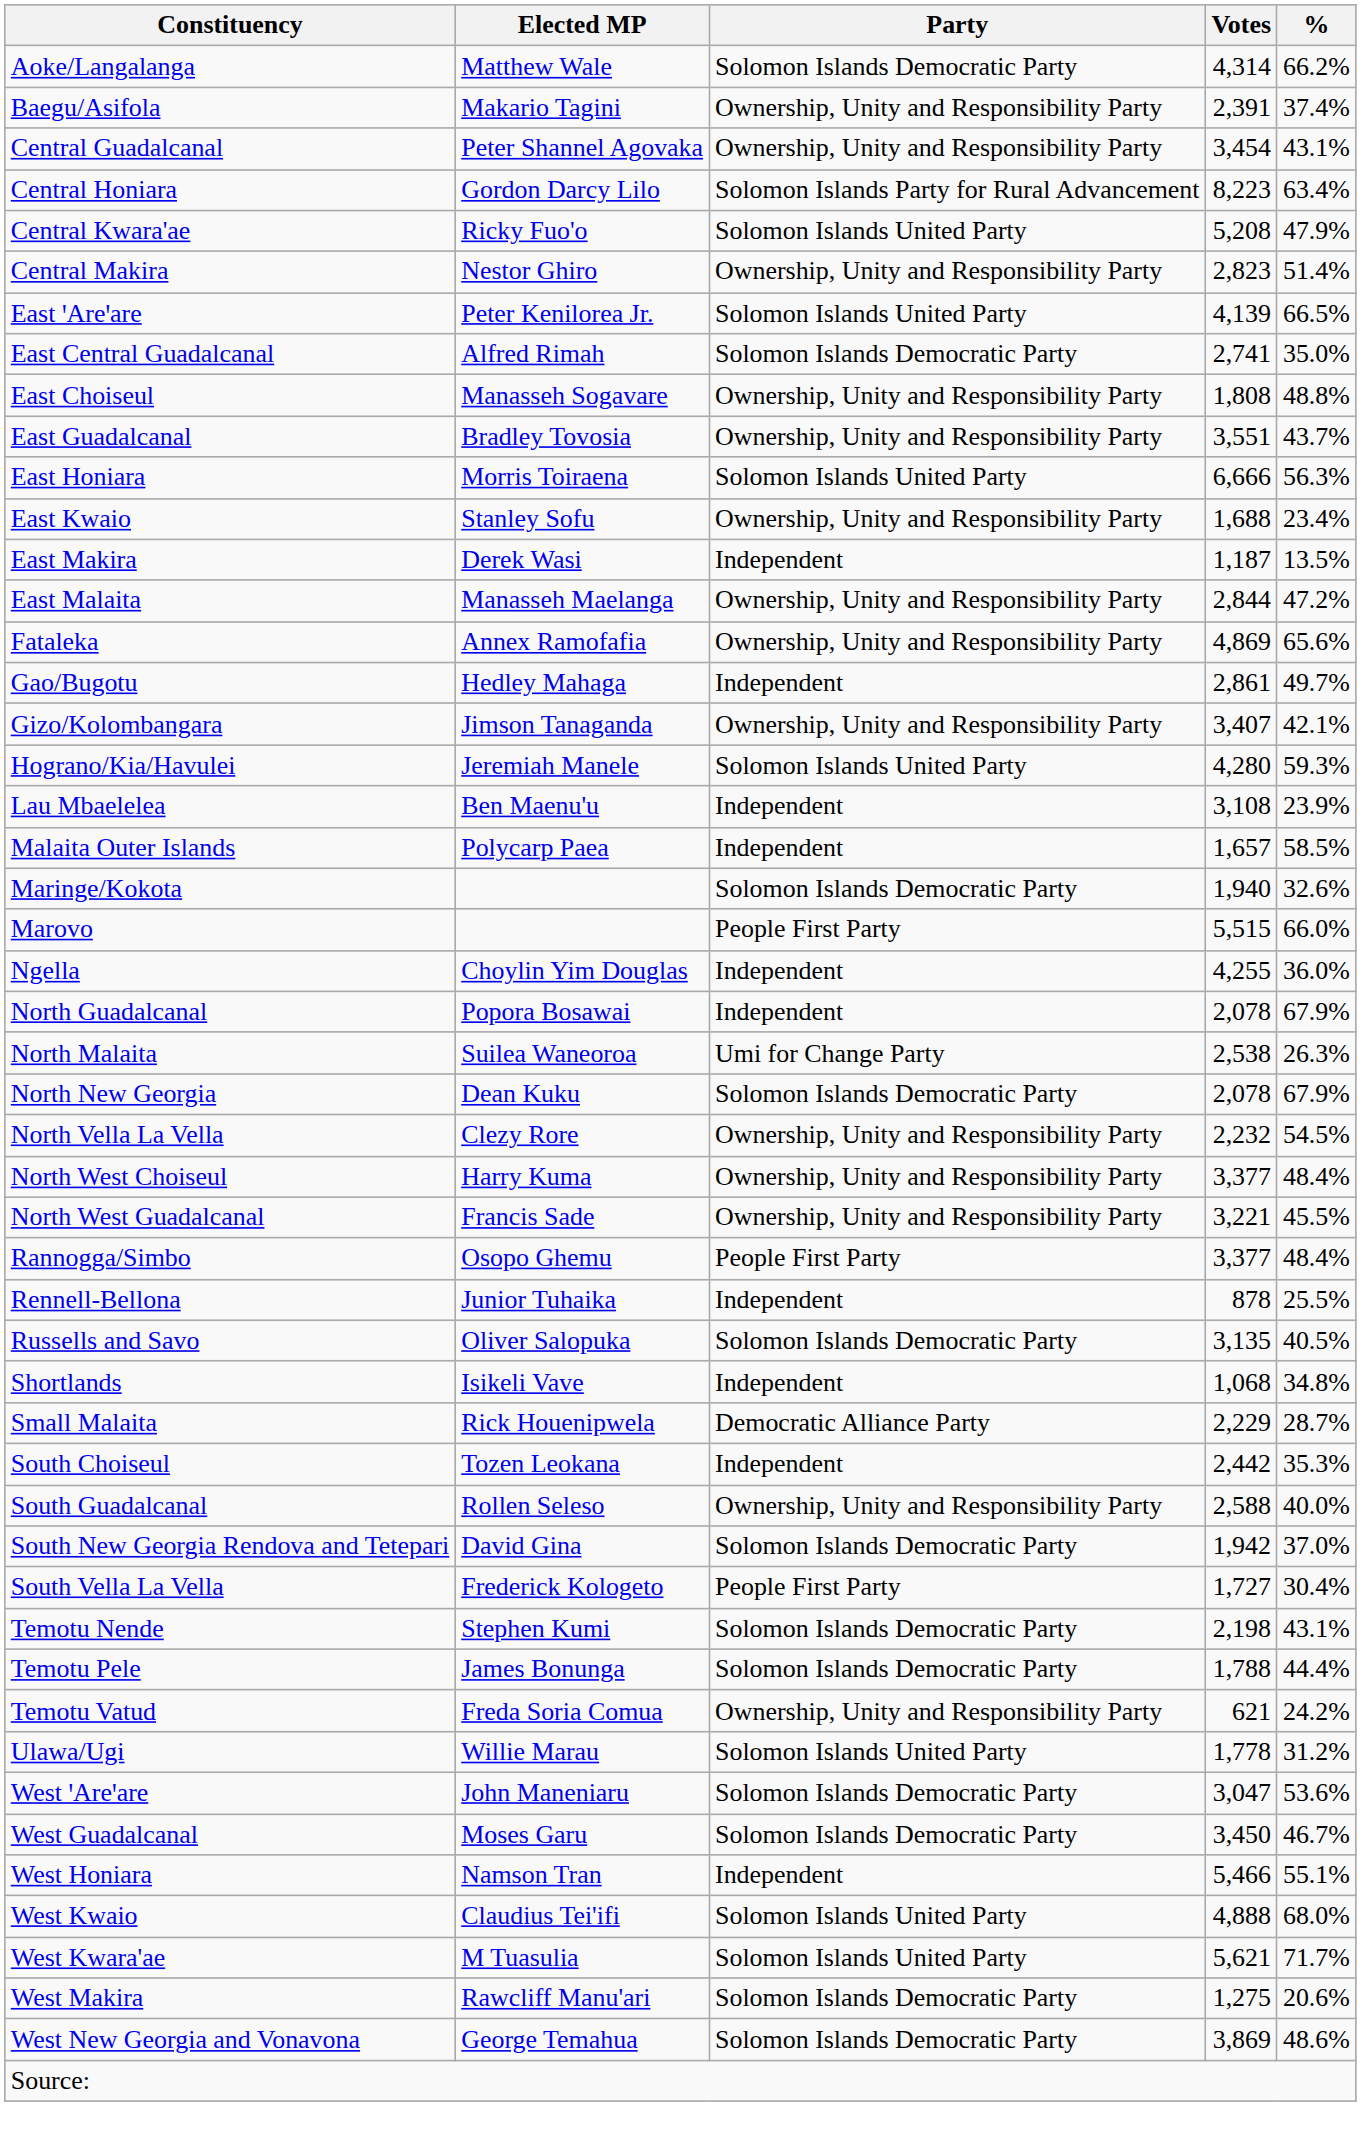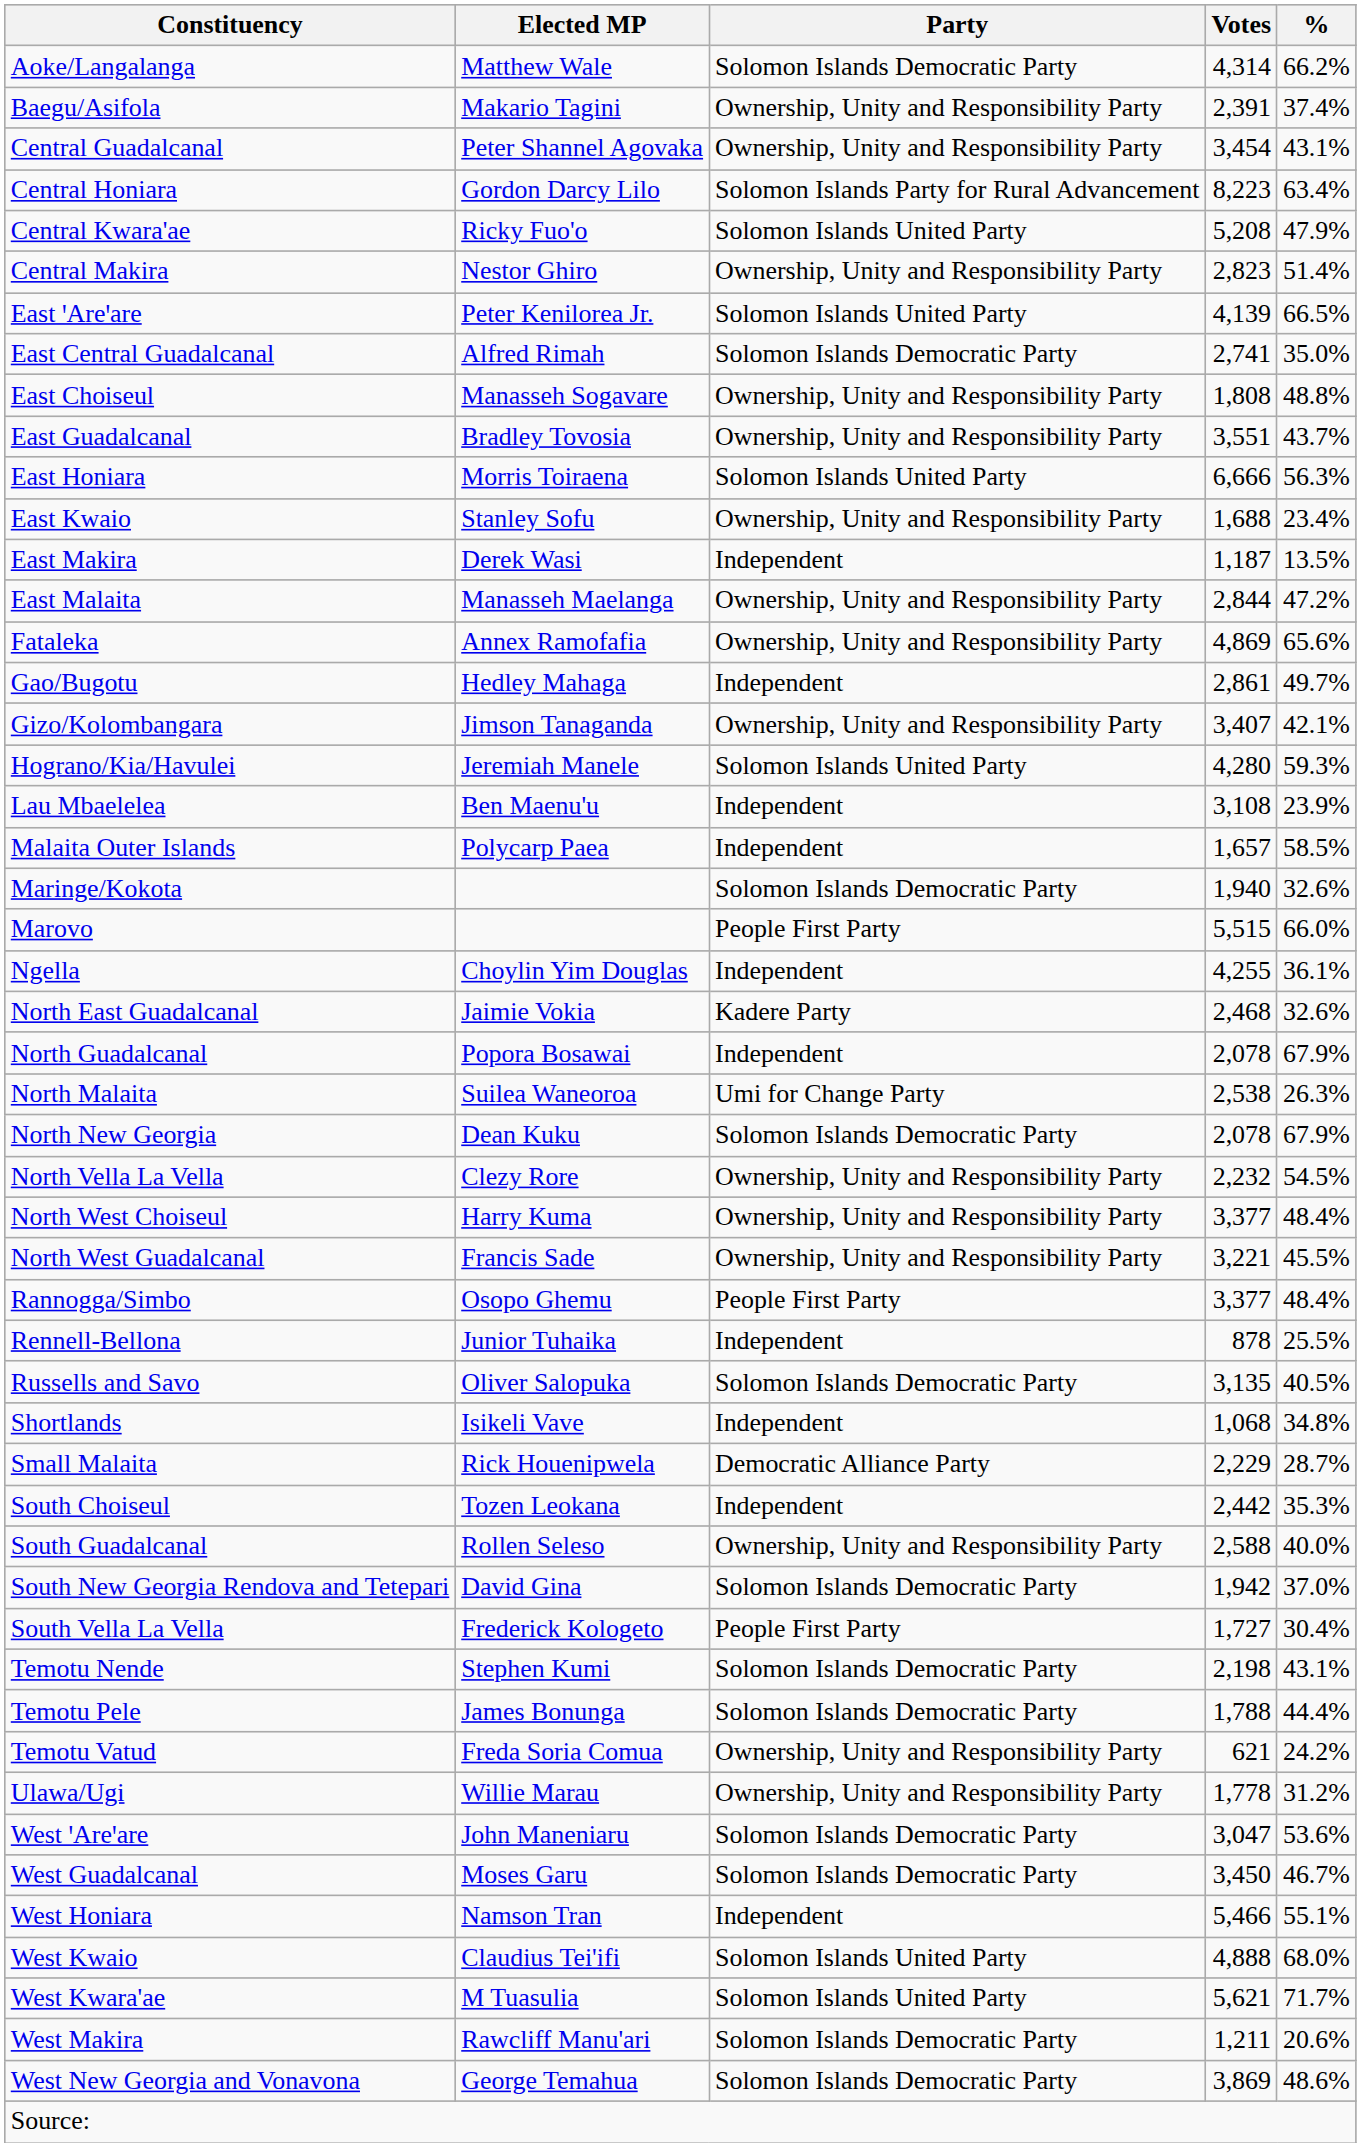Ngella | %: 36.0% -> 36.1%
+ row: North East Guadalcanal | Jaimie Vokia | Kadere Party | 2,468 | 32.6%
Ulawa/Ugi | Party: Solomon Islands United Party -> Ownership, Unity and Responsibility Party
West Makira | Votes: 1,275 -> 1,211
